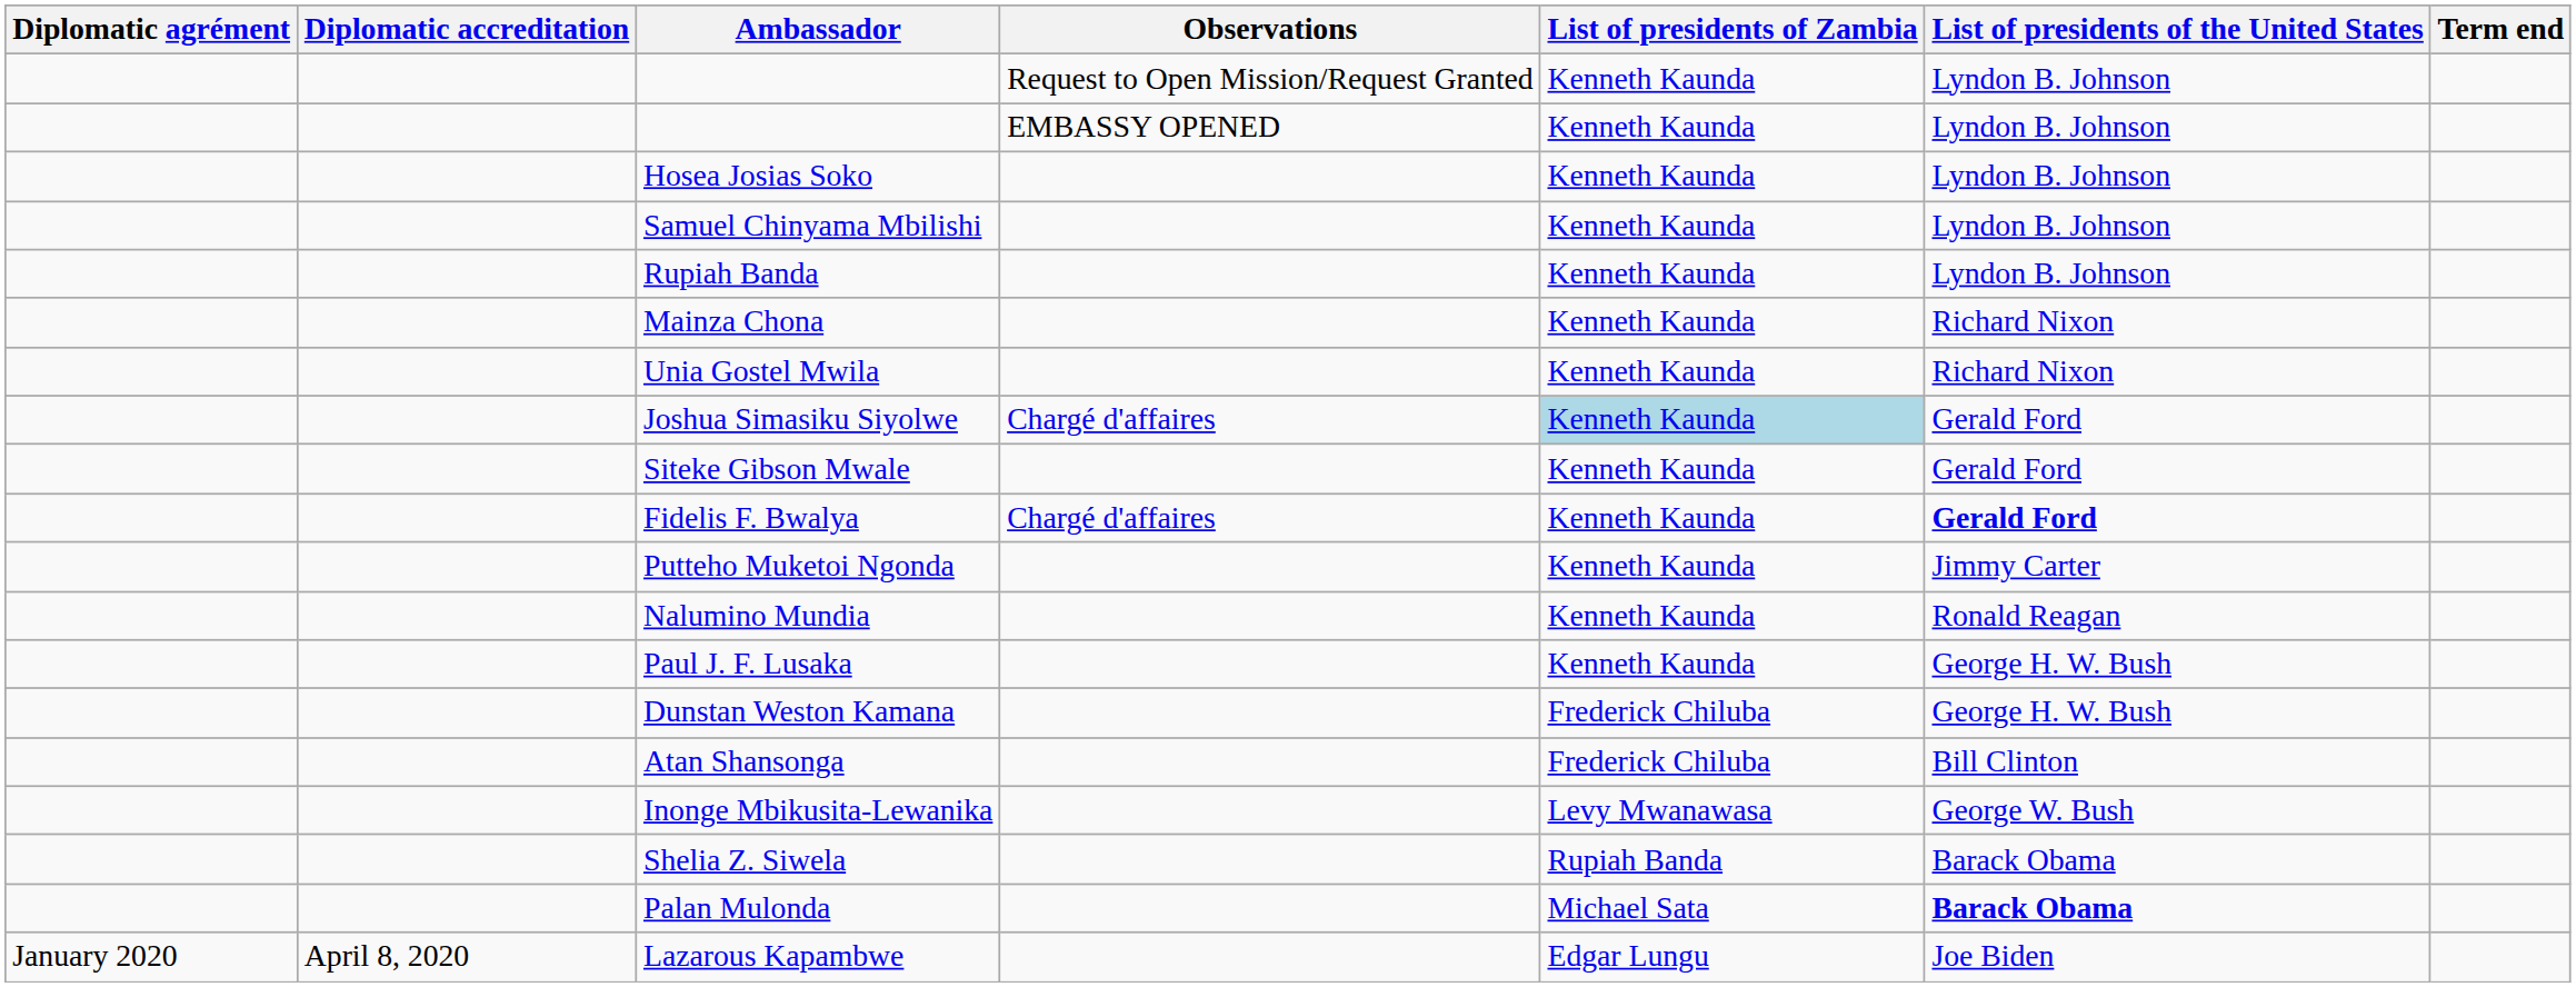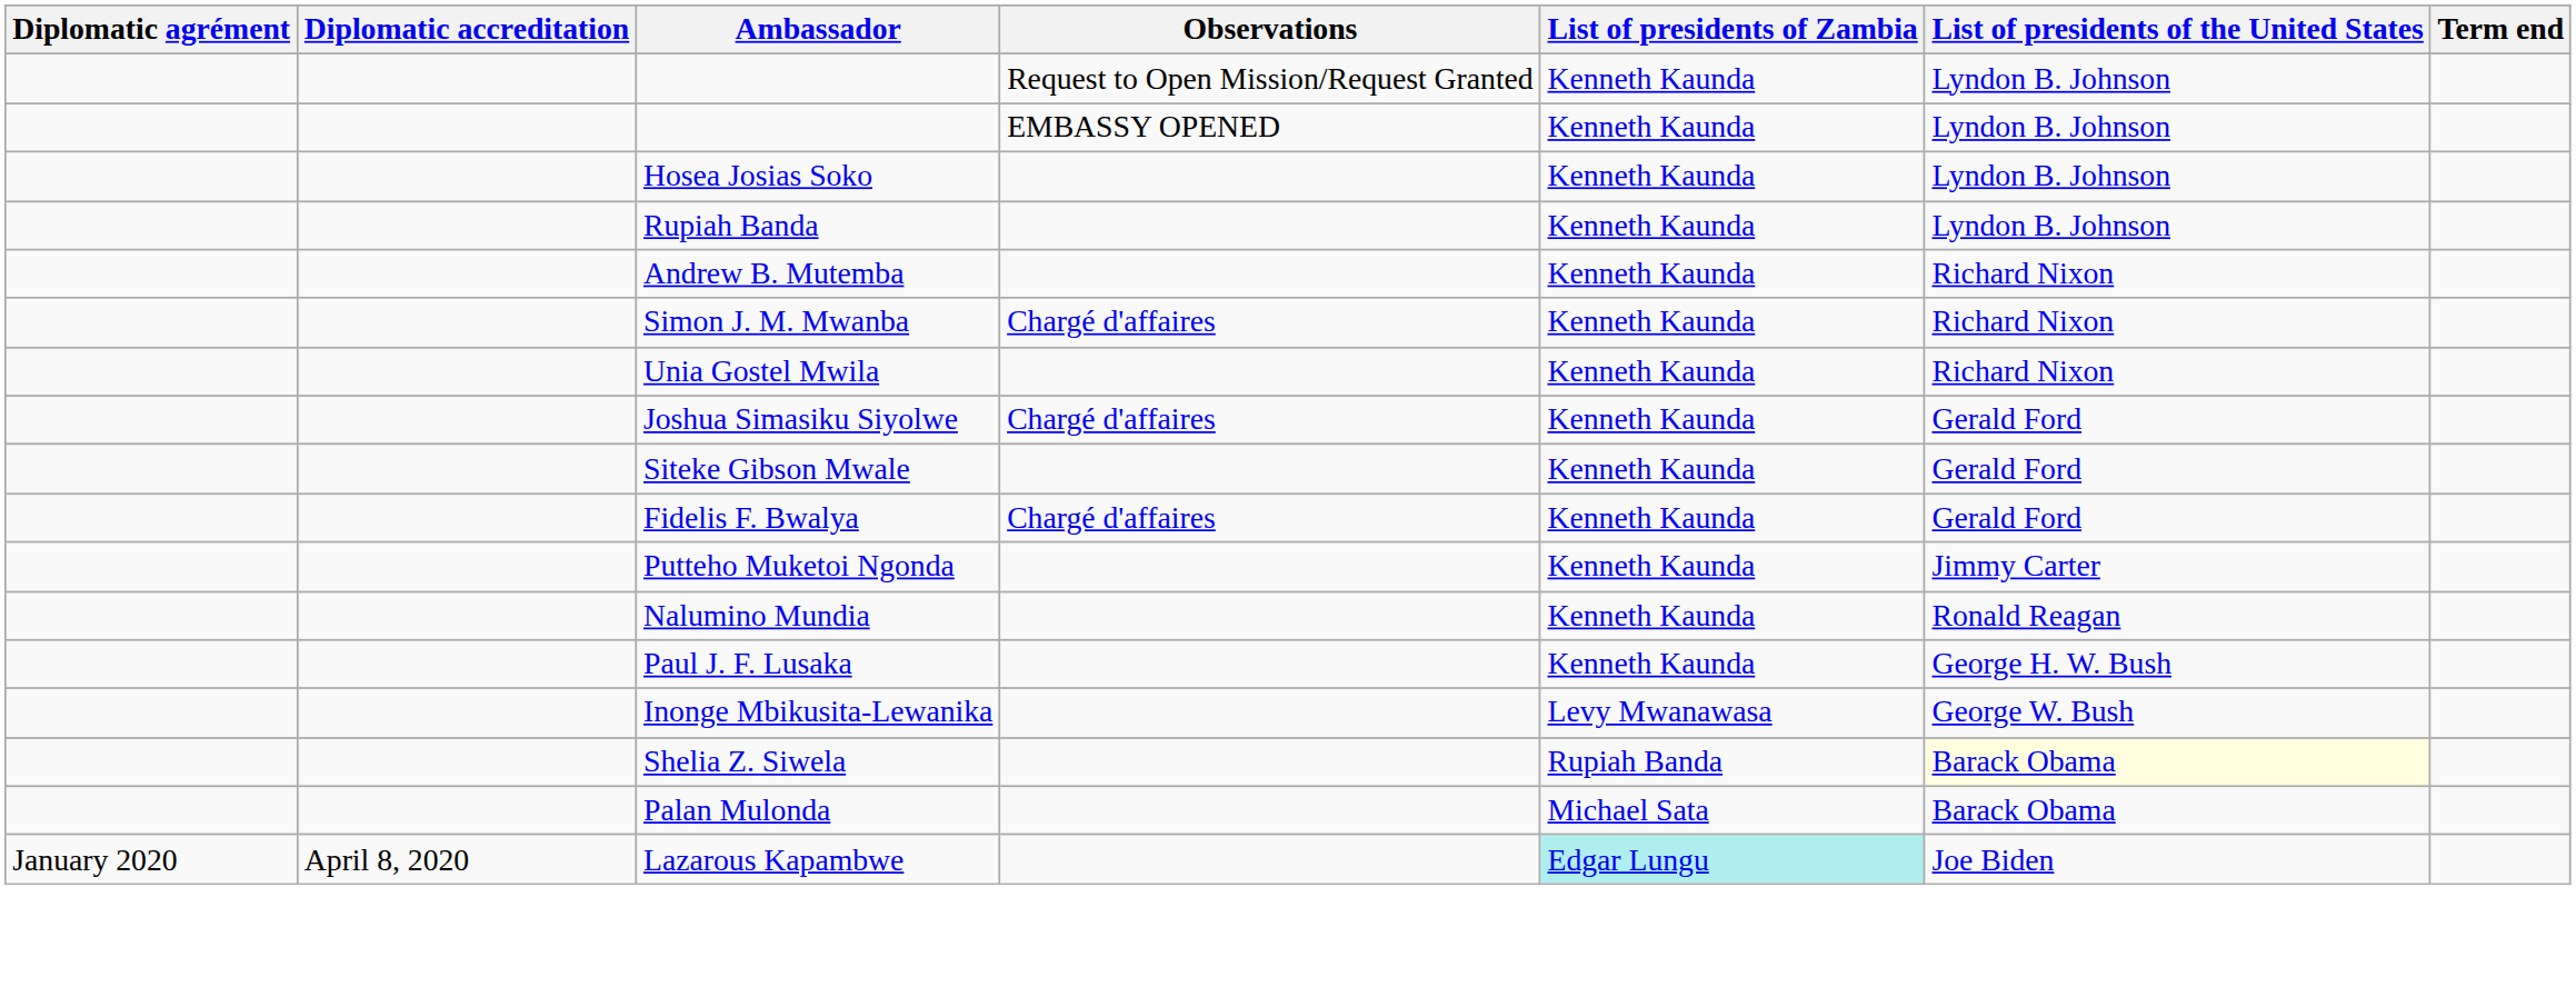- row: Samuel Chinyama Mbilishi | Kenneth Kaunda | Lyndon B. Johnson
- row: Mainza Chona | Kenneth Kaunda | Richard Nixon
+ row: Andrew B. Mutemba | Kenneth Kaunda | Richard Nixon
+ row: Simon J. M. Mwanba | Chargé d'affaires | Kenneth Kaunda | Richard Nixon
Joshua Simasiku Siyolwe | List of presidents of Zambia: lightblue background -> no background
Fidelis F. Bwalya | List of presidents of the United States: bold -> normal
- row: Dunstan Weston Kamana | Frederick Chiluba | George H. W. Bush
- row: Atan Shansonga | Frederick Chiluba | Bill Clinton
Shelia Z. Siwela | List of presidents of the United States: no background -> lightyellow background
Palan Mulonda | List of presidents of the United States: bold -> normal
Lazarous Kapambwe | List of presidents of Zambia: no background -> paleturquoise background
